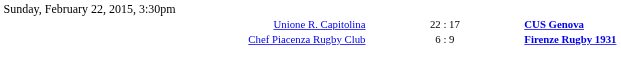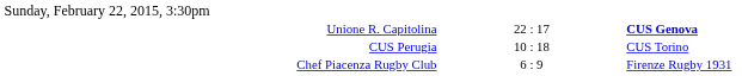+ row: CUS Perugia | 10 : 18 | CUS Torino
Chef Piacenza Rugby Club | column 3: bold -> normal
